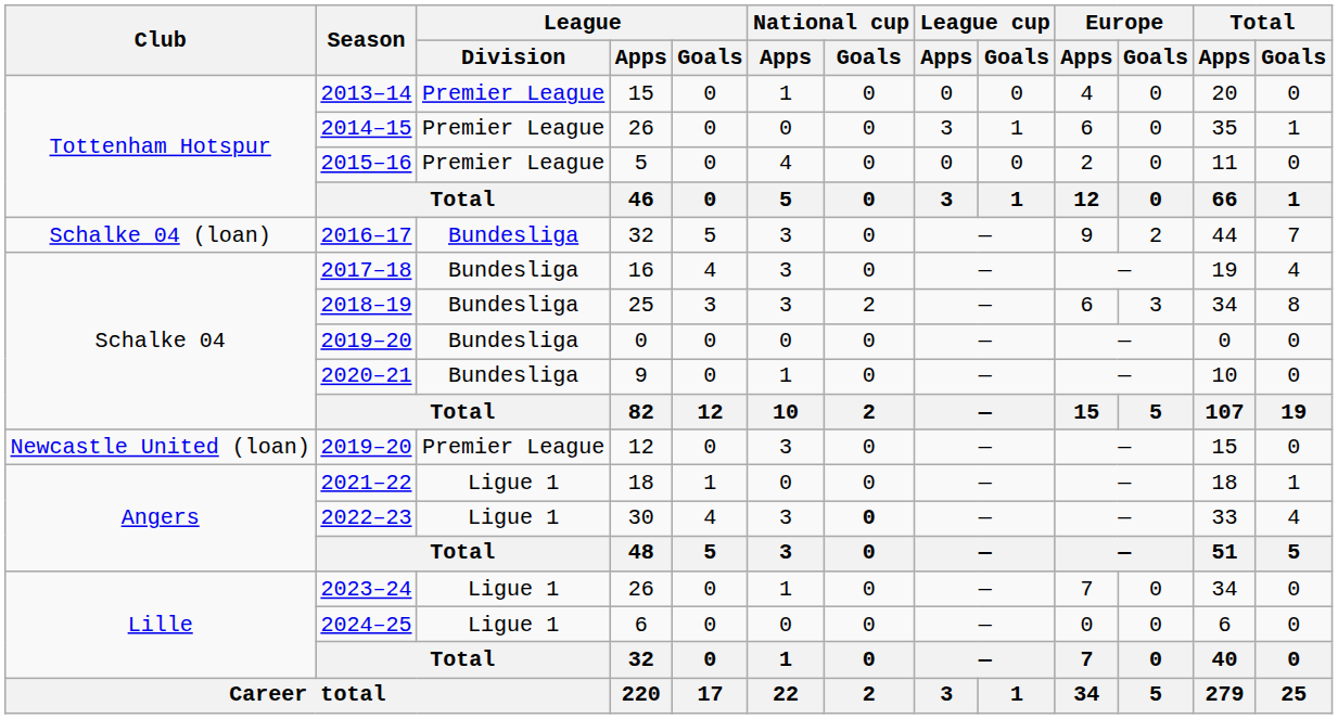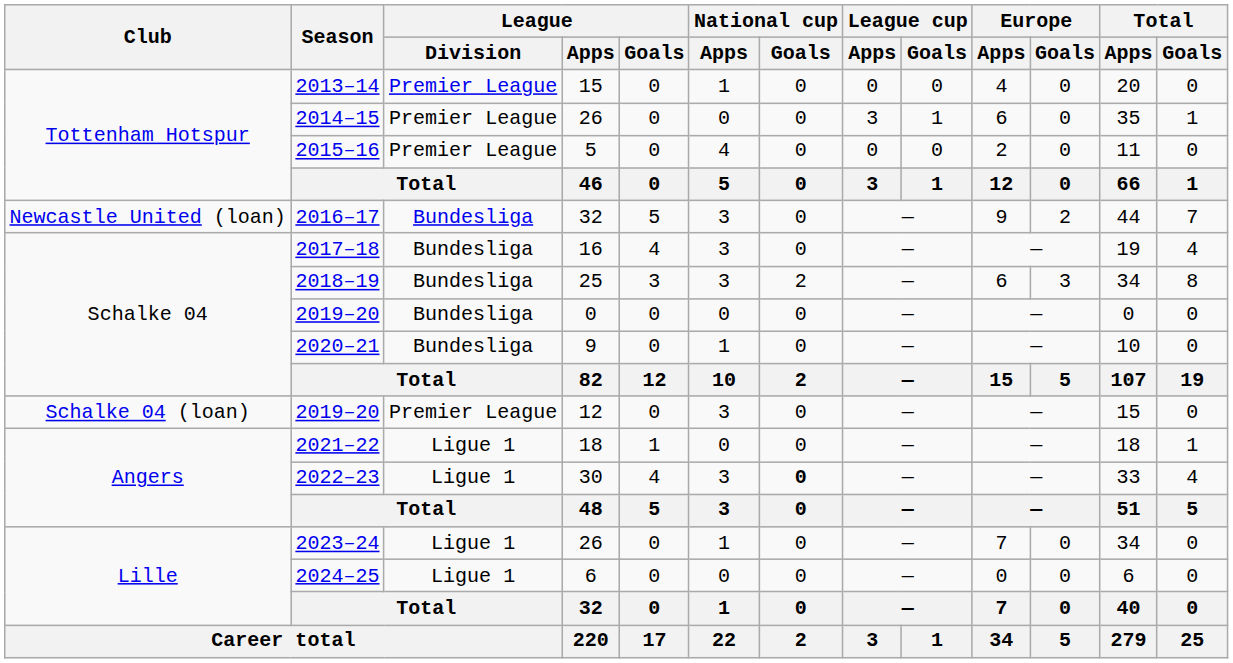2016–17 | Club: Schalke 04 (loan) -> Newcastle United (loan)
2019–20 / 12 | Club: Newcastle United (loan) -> Schalke 04 (loan)
